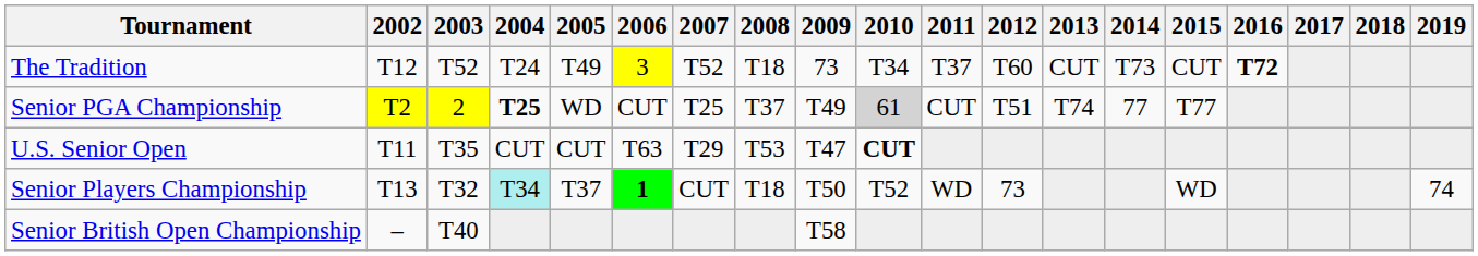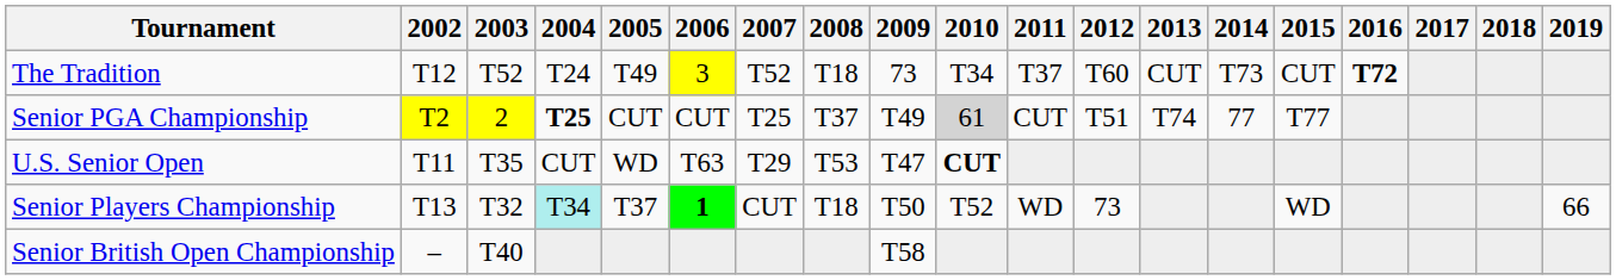Senior PGA Championship | 2005: WD -> CUT
U.S. Senior Open | 2005: CUT -> WD
Senior Players Championship | 2019: 74 -> 66
